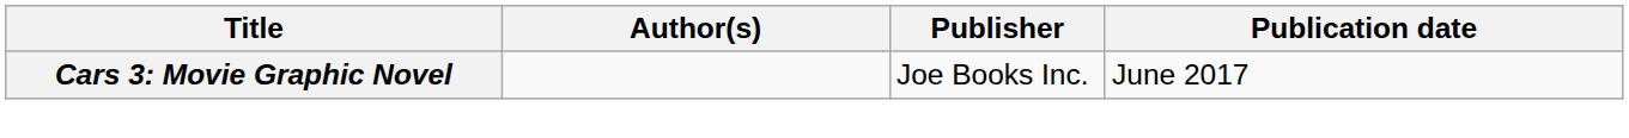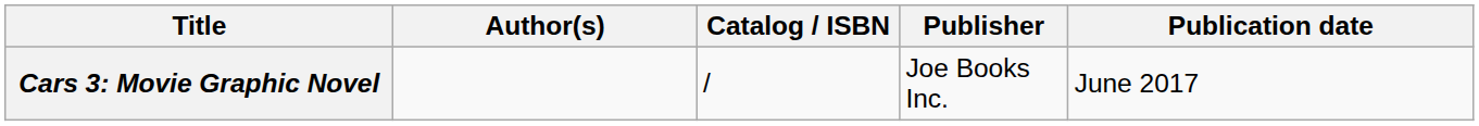+ column: Catalog / ISBN | /
